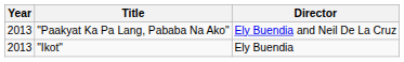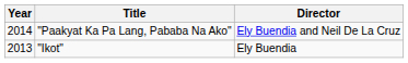"Paakyat Ka Pa Lang, Pababa Na Ako" | Year: 2013 -> 2014
